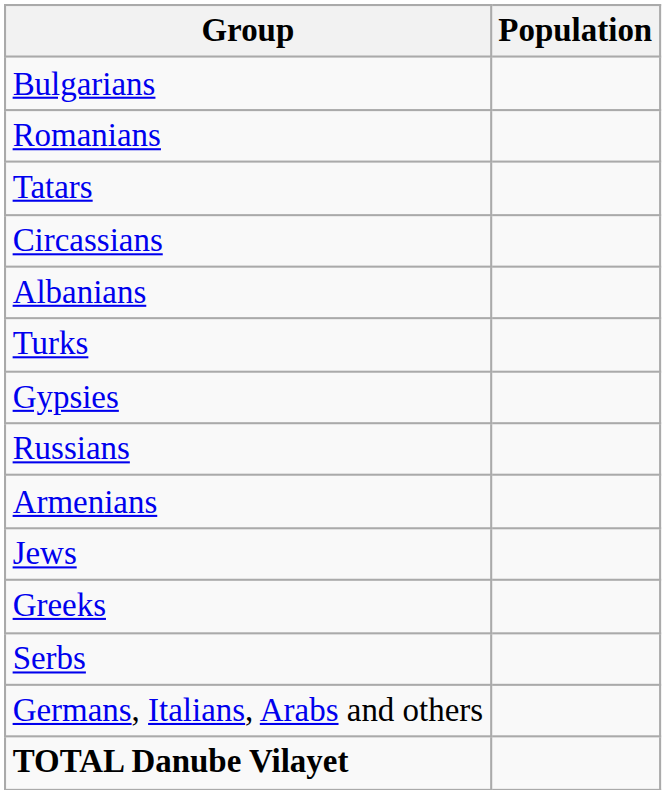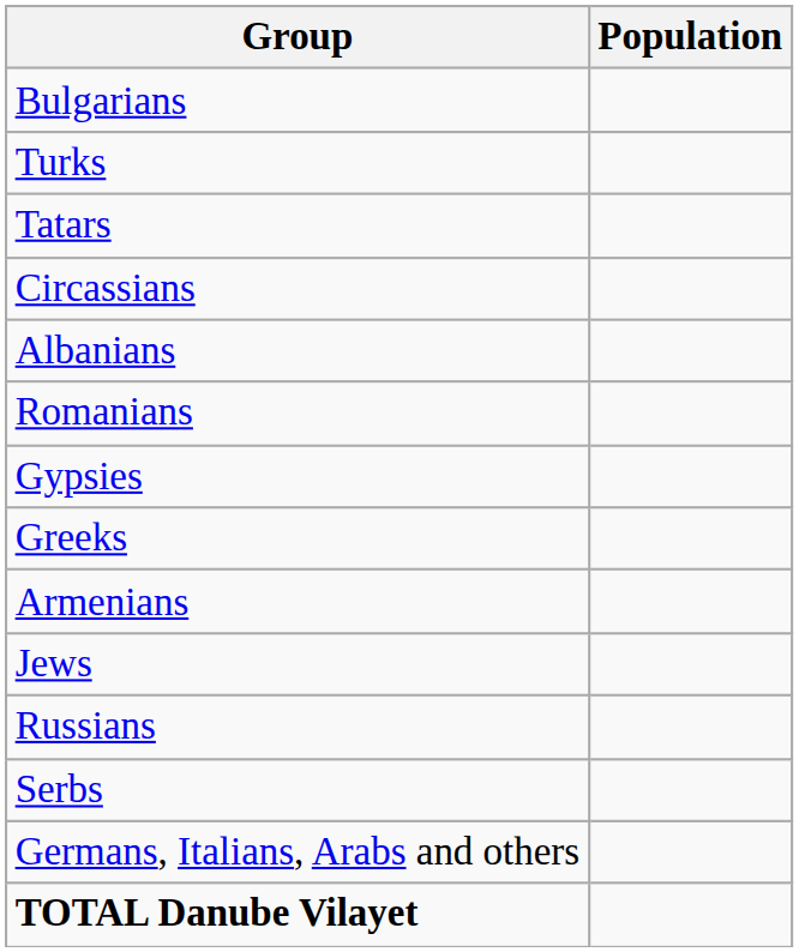rows swapped: Turks <-> Romanians
rows swapped: Russians <-> Greeks
